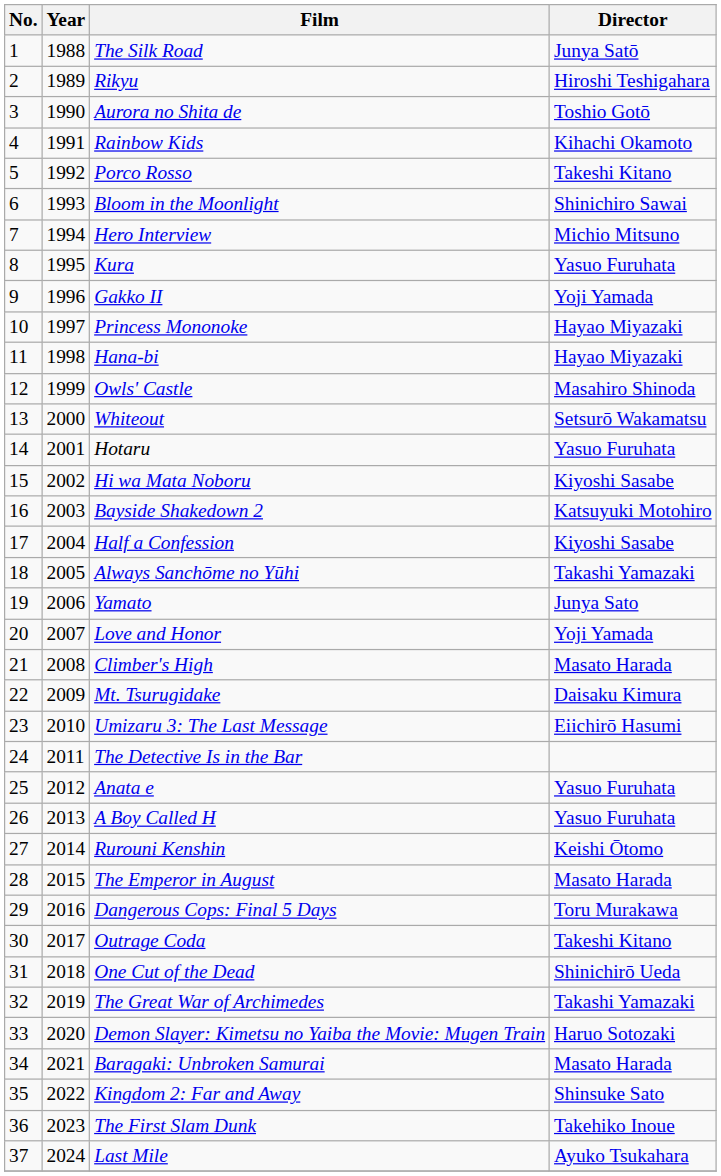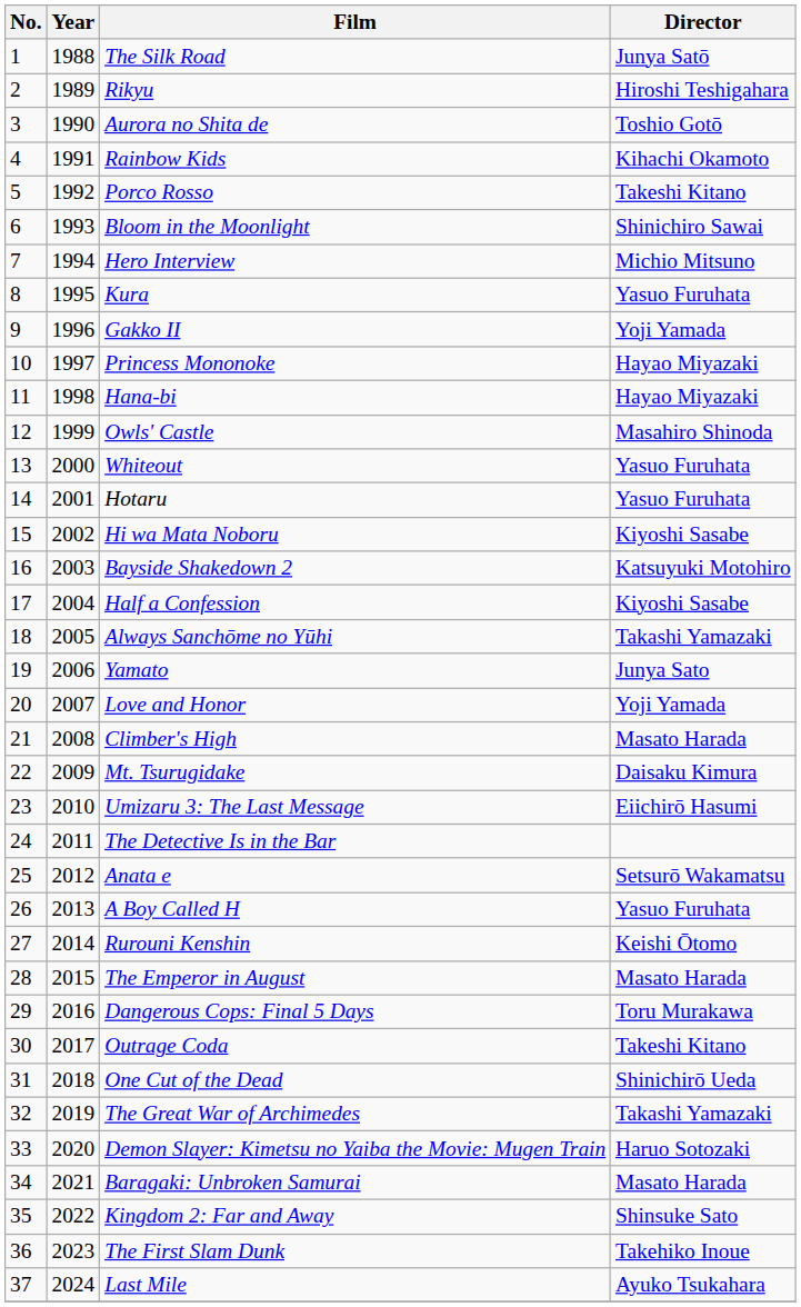Whiteout | Director: Setsurō Wakamatsu -> Yasuo Furuhata
Anata e | Director: Yasuo Furuhata -> Setsurō Wakamatsu
